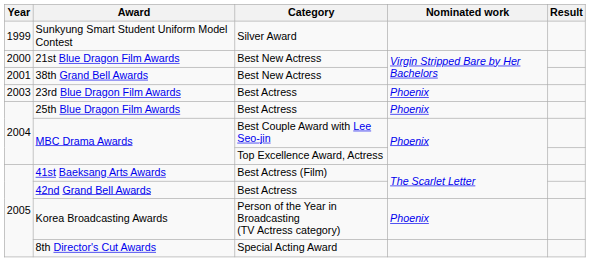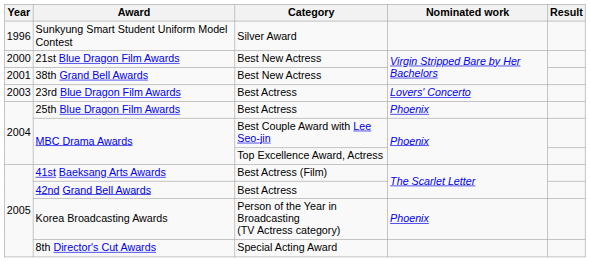Sunkyung Smart Student Uniform Model Contest | Year: 1999 -> 1996
23rd Blue Dragon Film Awards | Nominated work: Phoenix -> Lovers' Concerto
